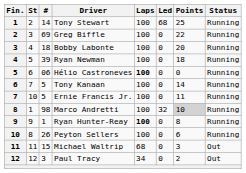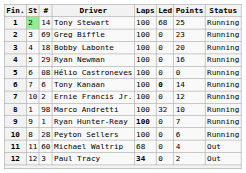Tony Stewart | St: no background -> lightgreen background
Greg Biffle | Points: 22 -> 23
Ryan Newman | #: 39 -> 29
Ryan Newman | Points: 18 -> 16
Hélio Castroneves | #: 06 -> 08
Hélio Castroneves | Laps: bold -> normal
Tony Kanaan | #: 5 -> 6
Tony Kanaan | Led: normal -> bold
Ernie Francis Jr. | #: 5 -> 2
Ernie Francis Jr. | Points: 11 -> 12
Marco Andretti | Points: lightgrey background -> no background
Ryan Hunter-Reay | Points: 8 -> 7
Peyton Sellers | #: 26 -> 28
Michael Waltrip | #: 15 -> 60
Michael Waltrip | Points: 3 -> 4
Paul Tracy | Laps: normal -> bold
